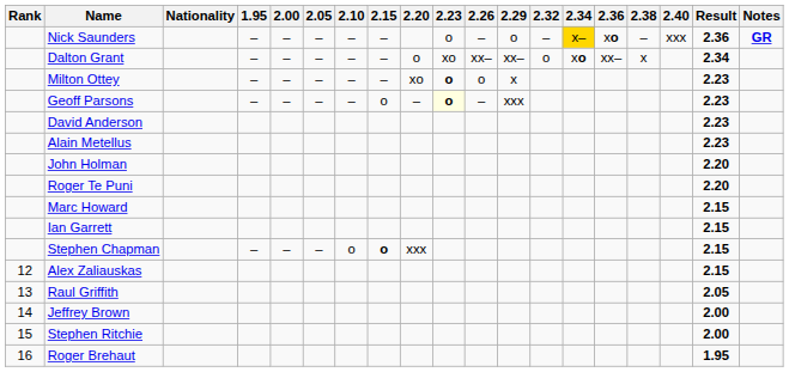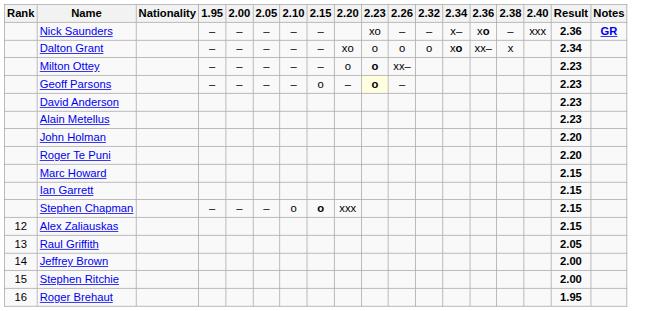- column: 2.29 | o | xx– | x | xxx
Nick Saunders | 2.23: o -> xo
Nick Saunders | 2.34: gold background -> no background
Dalton Grant | 2.20: o -> xo
Dalton Grant | 2.23: xo -> o
Dalton Grant | 2.26: xx– -> o
Milton Ottey | 2.20: xo -> o
Milton Ottey | 2.26: o -> xx–
